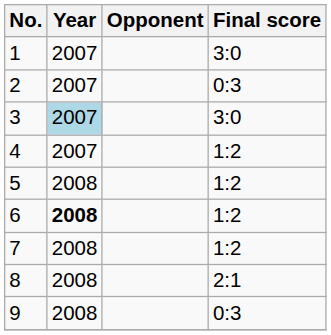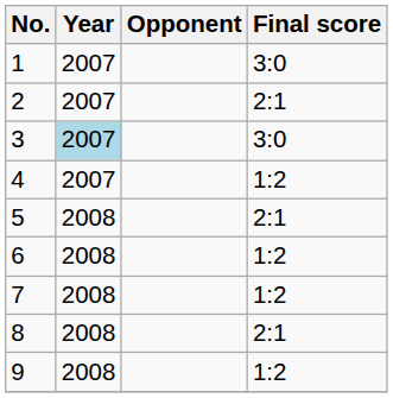2 | Final score: 0:3 -> 2:1
5 | Final score: 1:2 -> 2:1
6 | Year: bold -> normal
9 | Final score: 0:3 -> 1:2
